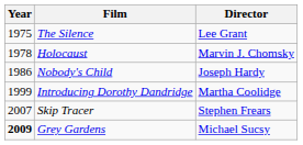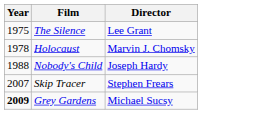Nobody's Child | Year: 1986 -> 1988
- row: 1999 | Introducing Dorothy Dandridge | Martha Coolidge
